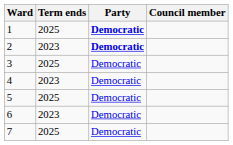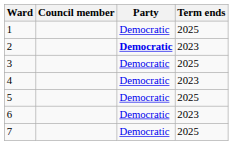columns swapped: Council member <-> Term ends
1 | Party: bold -> normal
